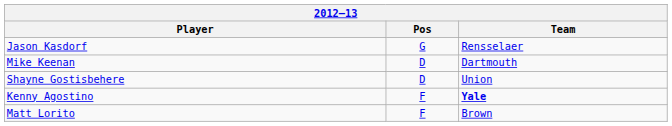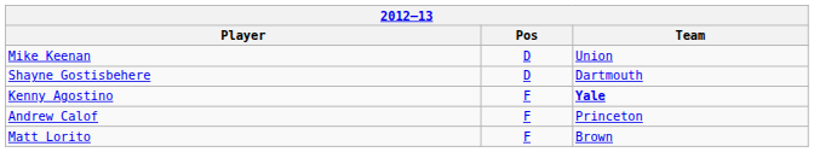- row: Jason Kasdorf | G | Rensselaer
Mike Keenan | Team: Dartmouth -> Union
Shayne Gostisbehere | Team: Union -> Dartmouth
+ row: Andrew Calof | F | Princeton
